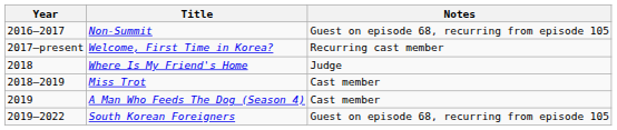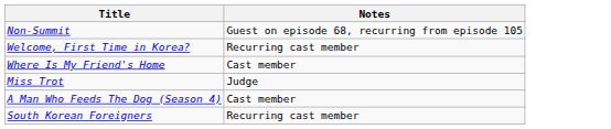- column: Year | 2016–2017 | 2017–present | 2018 | 2018–2019 | 2019 | 2019–2022
Where Is My Friend's Home | Notes: Judge -> Cast member
Miss Trot | Notes: Cast member -> Judge
South Korean Foreigners | Notes: Guest on episode 68, recurring from episode 105 -> Recurring cast member
